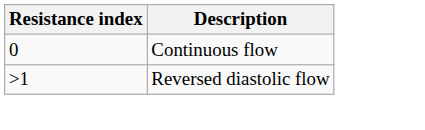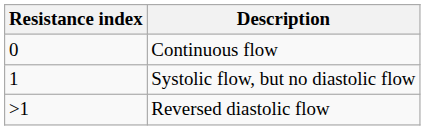+ row: 1 | Systolic flow, but no diastolic flow
